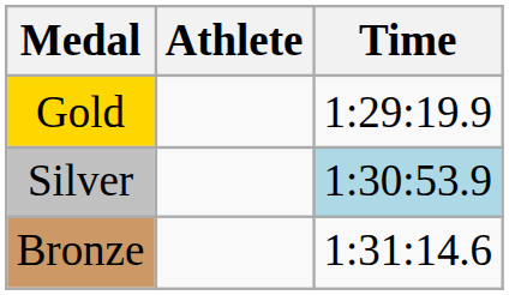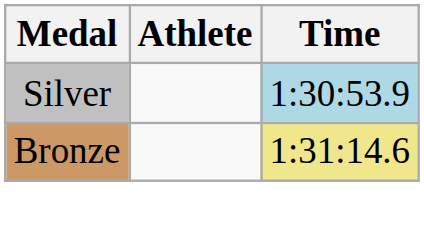- row: Gold | 1:29:19.9
Bronze | Time: no background -> khaki background
